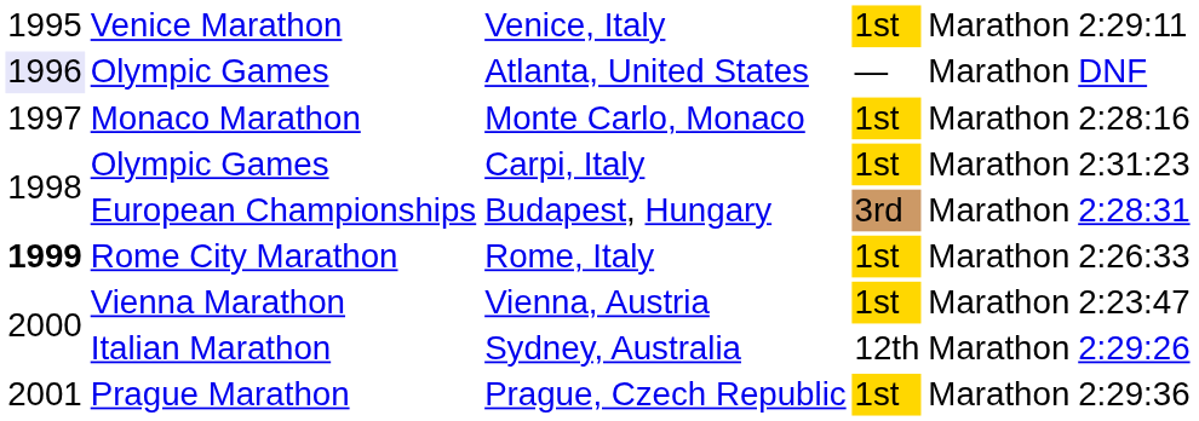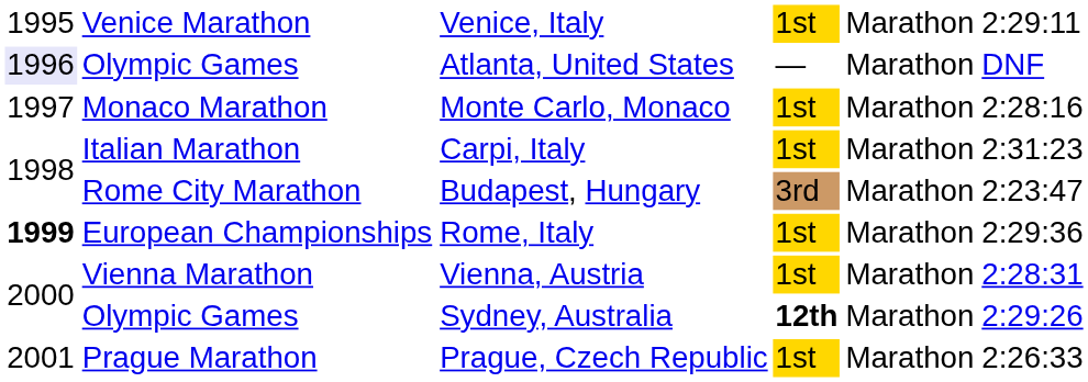Carpi, Italy | column 2: Olympic Games -> Italian Marathon
Budapest, Hungary | column 2: European Championships -> Rome City Marathon
Budapest, Hungary | column 6: 2:28:31 -> 2:23:47
Rome, Italy | column 2: Rome City Marathon -> European Championships
Rome, Italy | column 6: 2:26:33 -> 2:29:36
Vienna, Austria | column 6: 2:23:47 -> 2:28:31
Sydney, Australia | column 2: Italian Marathon -> Olympic Games
Sydney, Australia | column 4: normal -> bold
Prague, Czech Republic | column 6: 2:29:36 -> 2:26:33
